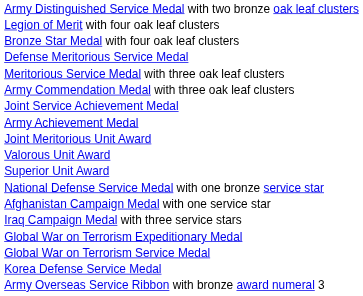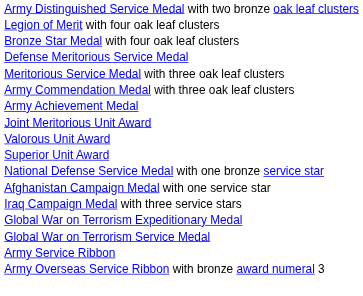- row: Joint Service Achievement Medal
- row: Korea Defense Service Medal
+ row: Army Service Ribbon
